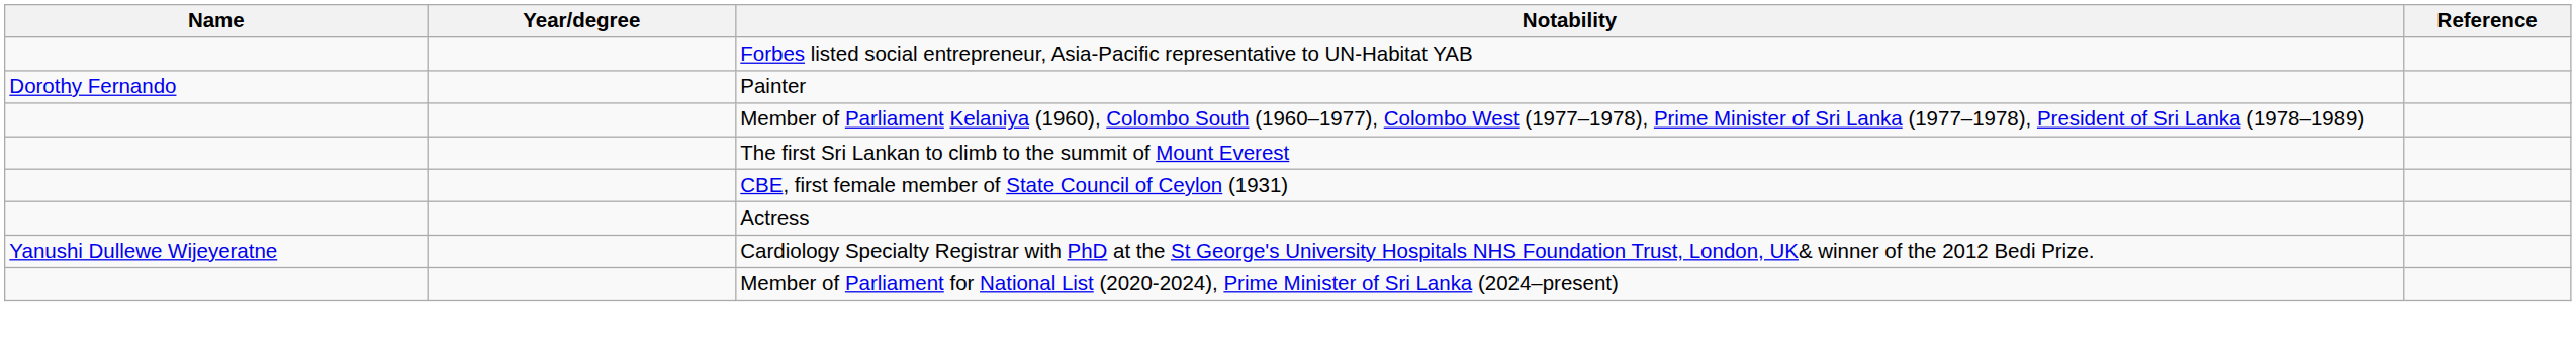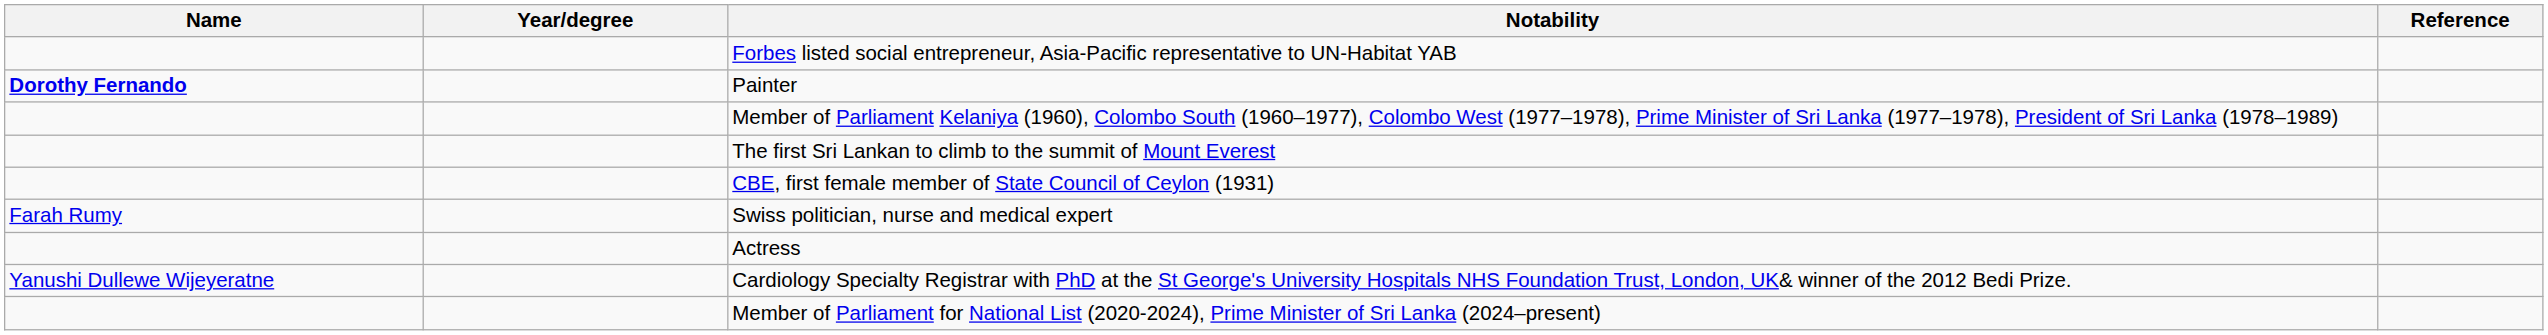Painter | Name: normal -> bold
+ row: Farah Rumy | Swiss politician, nurse and medical expert
